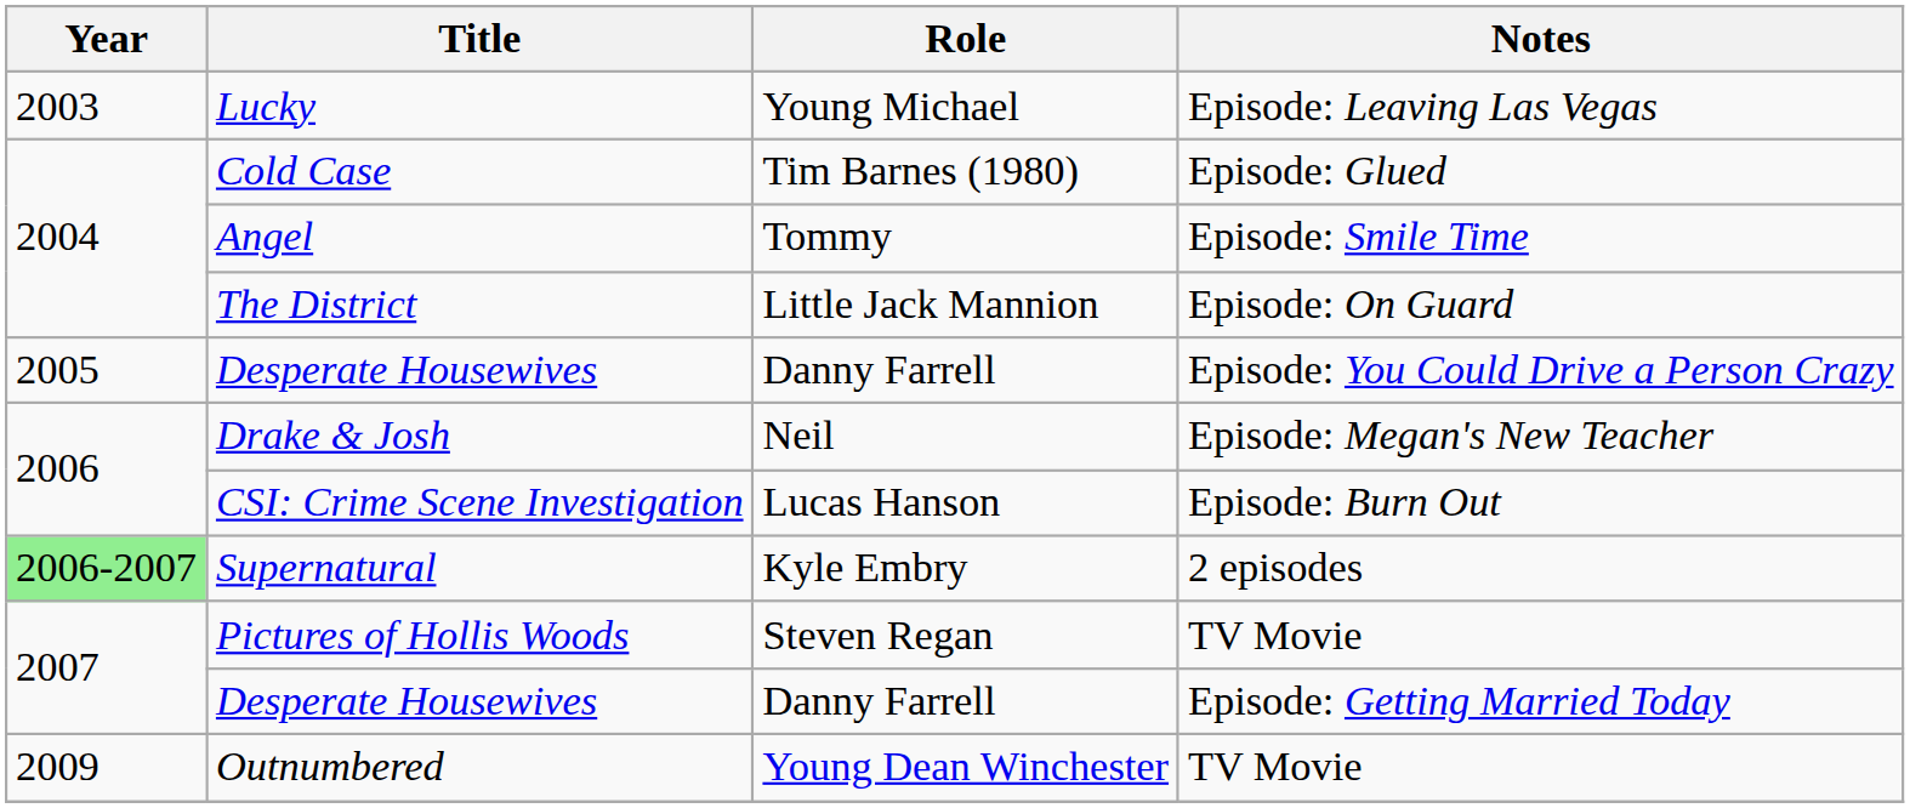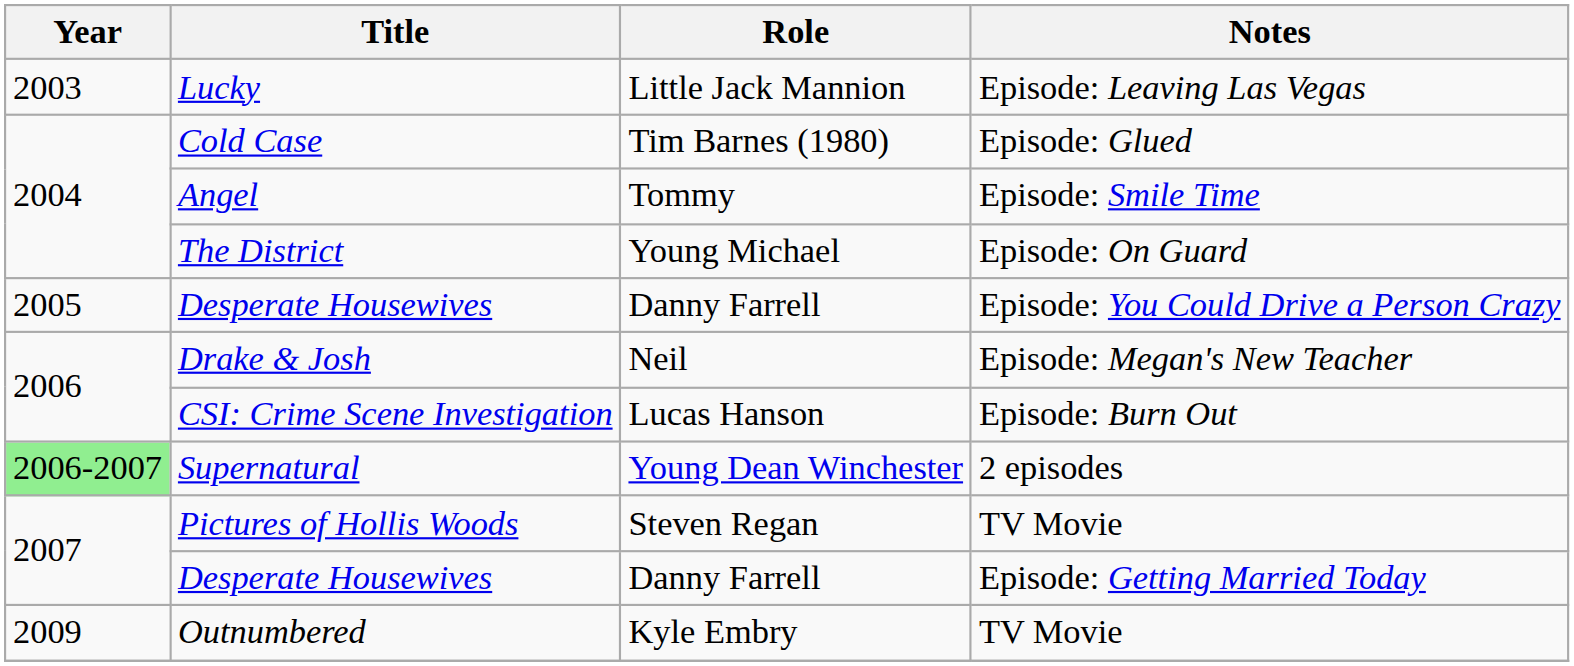Lucky | Role: Young Michael -> Little Jack Mannion
The District | Role: Little Jack Mannion -> Young Michael
Supernatural | Role: Kyle Embry -> Young Dean Winchester
Outnumbered | Role: Young Dean Winchester -> Kyle Embry
